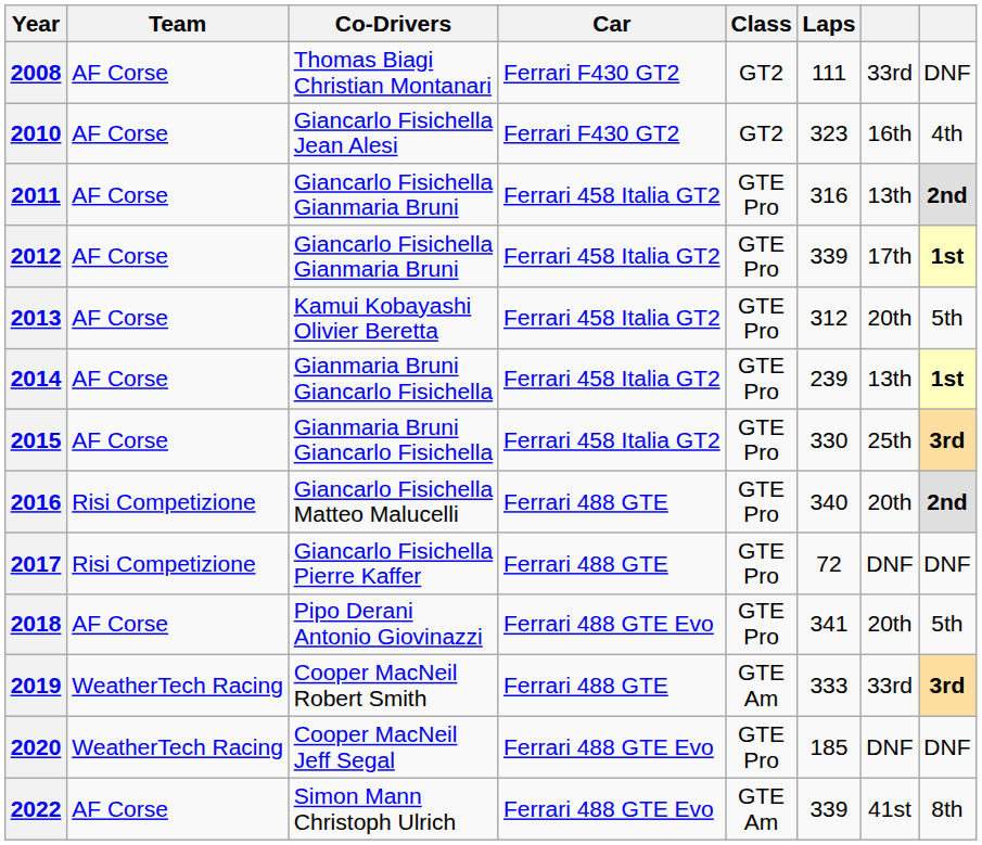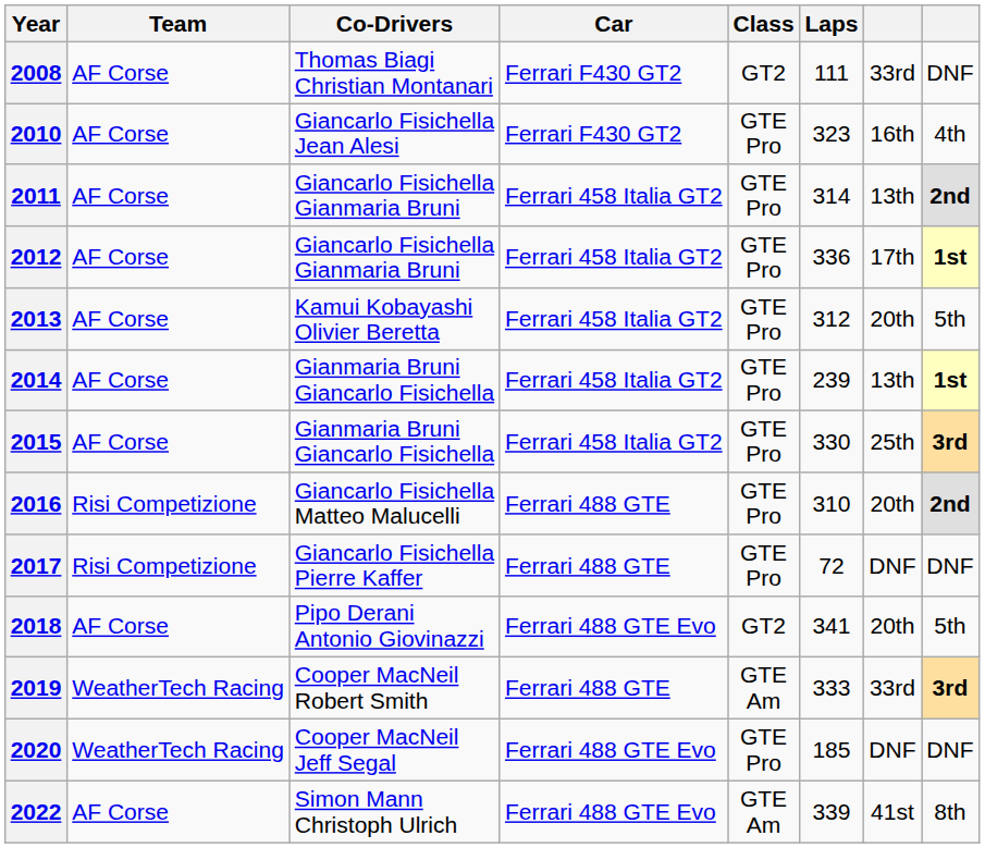2010 | Class: GT2 -> GTE Pro
2011 | Laps: 316 -> 314
2012 | Laps: 339 -> 336
2016 | Laps: 340 -> 310
2018 | Class: GTE Pro -> GT2
